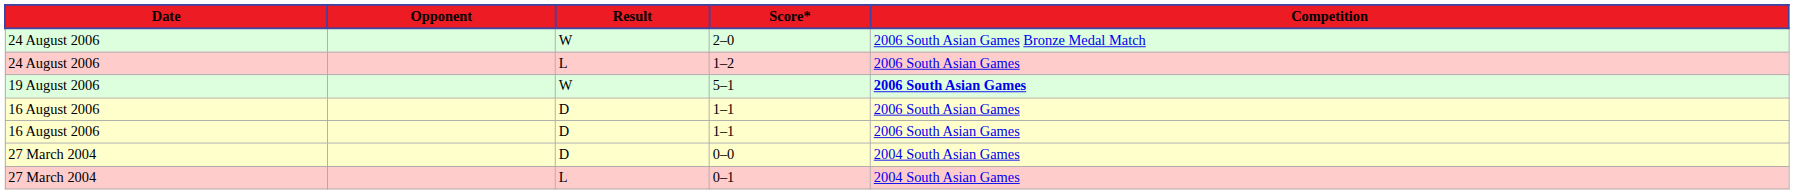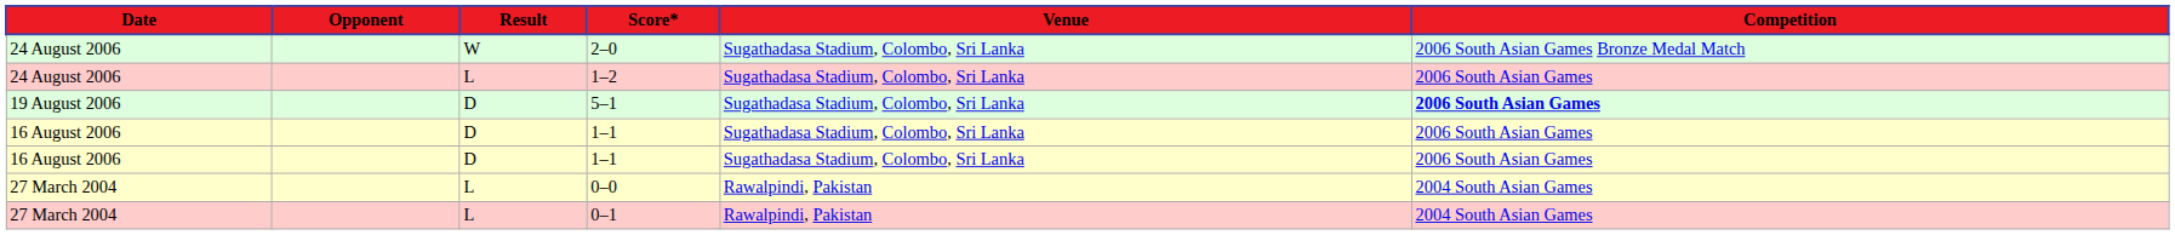+ column: Venue | Sugathadasa Stadium, Colombo, Sri Lanka | Sugathadasa Stadium, Colombo, Sri Lanka | Sugathadasa Stadium, Colombo, Sri Lanka | Sugathadasa Stadium, Colombo, Sri Lanka | Sugathadasa Stadium, Colombo, Sri Lanka | Rawalpindi, Pakistan | Rawalpindi, Pakistan
5–1 | Result: W -> D
0–0 | Result: D -> L
